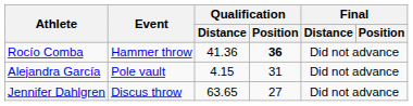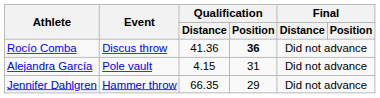Rocío Comba | Event: Hammer throw -> Discus throw
Jennifer Dahlgren | Event: Discus throw -> Hammer throw
Jennifer Dahlgren | Qualification / Distance: 63.65 -> 66.35
Jennifer Dahlgren | Qualification / Position: 27 -> 29
